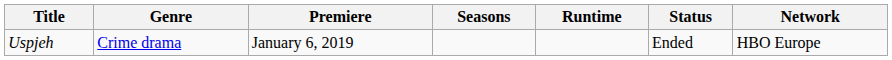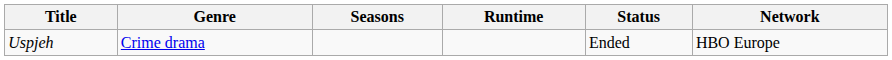- column: Premiere | January 6, 2019
